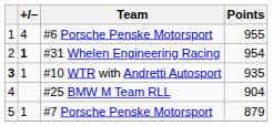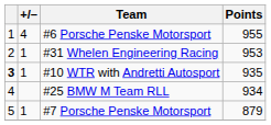#31 Whelen Engineering Racing | +/–: bold -> normal
#31 Whelen Engineering Racing | Points: 954 -> 953
#25 BMW M Team RLL | Points: 904 -> 934
